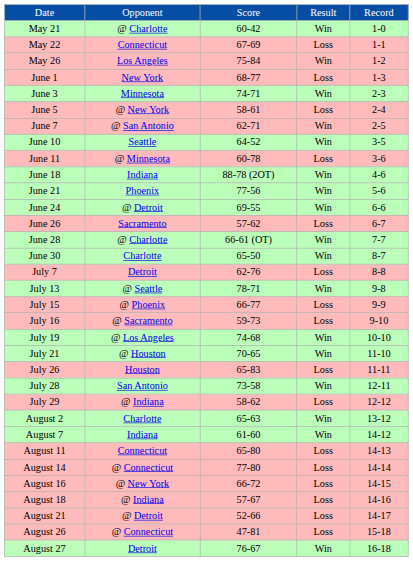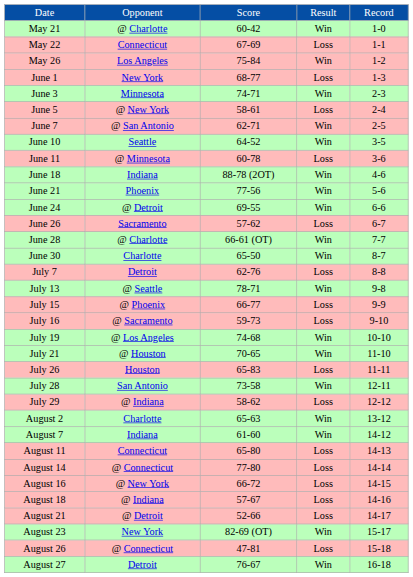+ row: August 23 | New York | 82-69 (OT) | Win | 15-17
